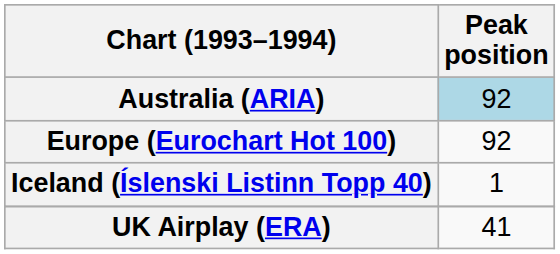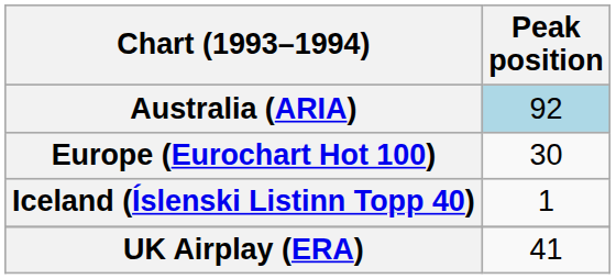Europe (Eurochart Hot 100) | Peak position: 92 -> 30
